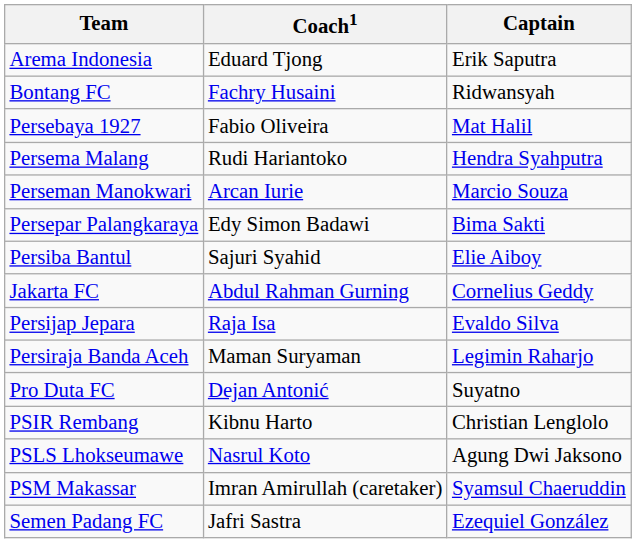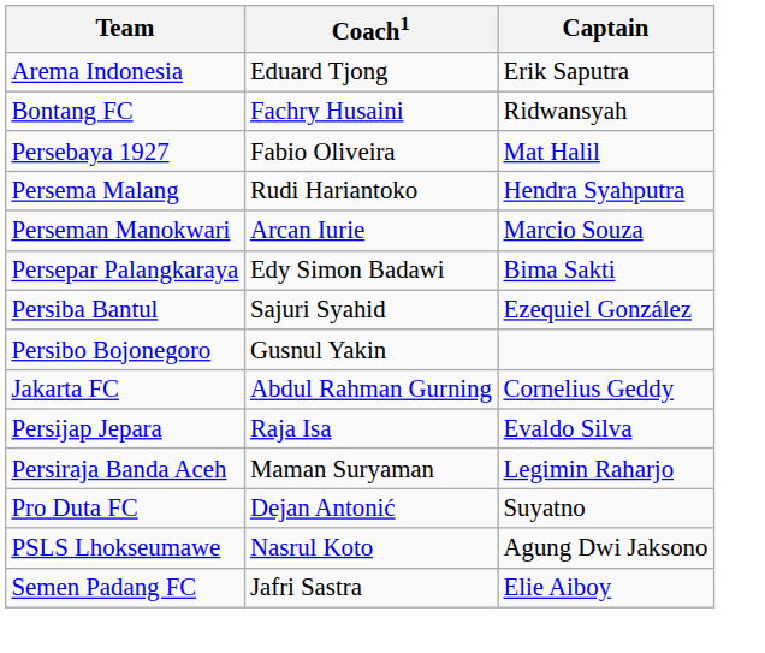Persiba Bantul | Captain: Elie Aiboy -> Ezequiel González
+ row: Persibo Bojonegoro | Gusnul Yakin
- row: PSIR Rembang | Kibnu Harto | Christian Lenglolo
- row: PSM Makassar | Imran Amirullah (caretaker) | Syamsul Chaeruddin
Semen Padang FC | Captain: Ezequiel González -> Elie Aiboy
